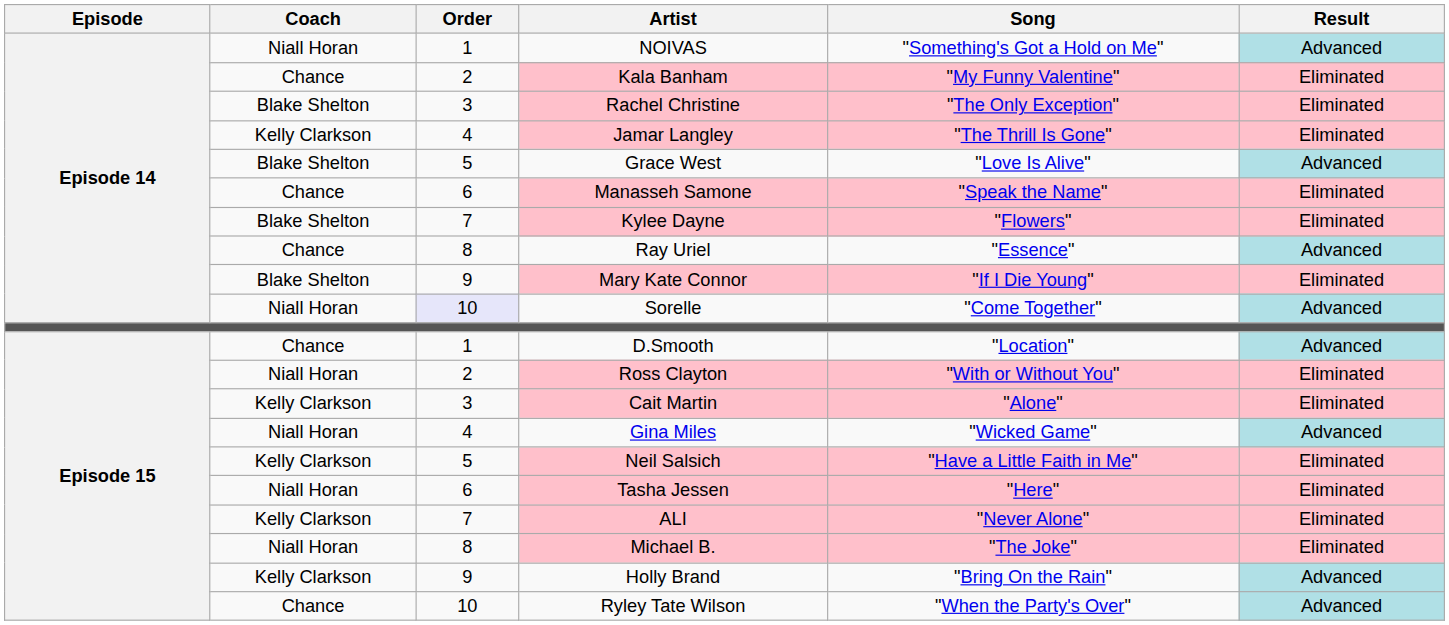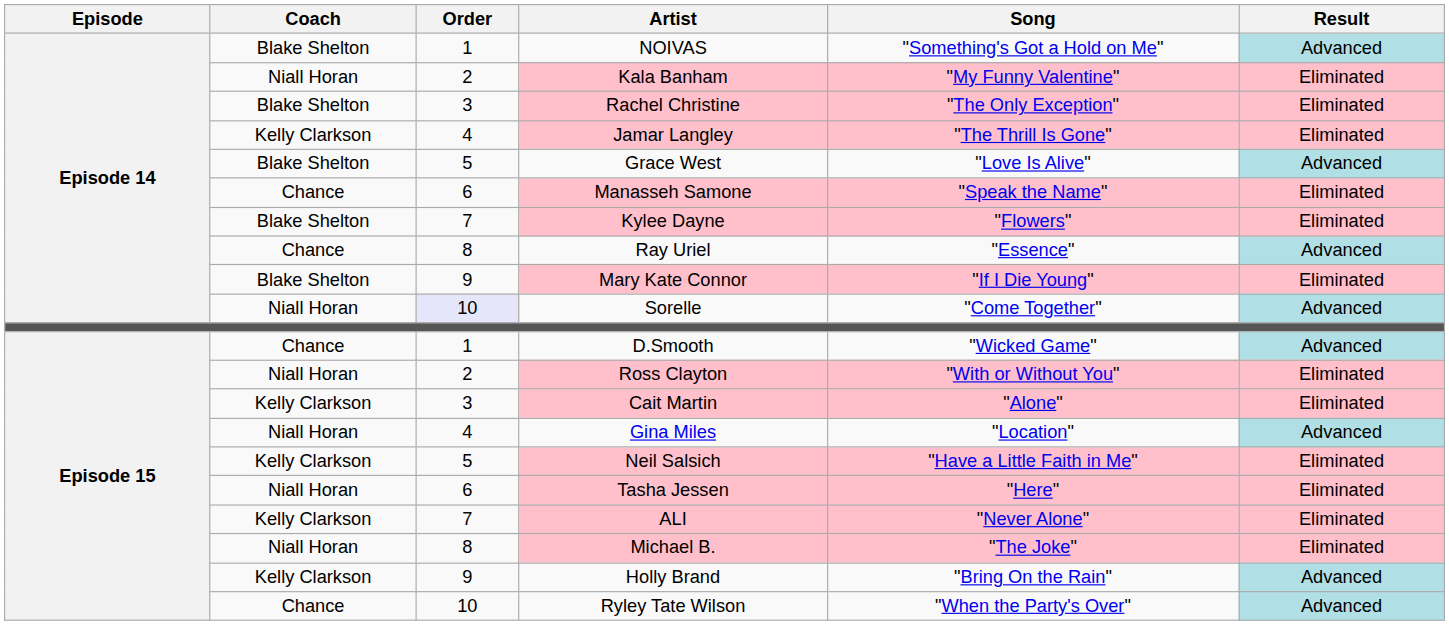NOIVAS | Coach: Niall Horan -> Blake Shelton
Kala Banham | Coach: Chance -> Niall Horan
D.Smooth | Song: "Location" -> "Wicked Game"
Gina Miles | Song: "Wicked Game" -> "Location"
